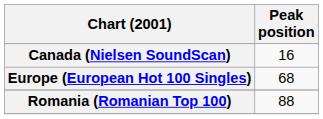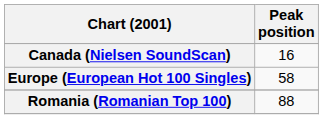Europe (European Hot 100 Singles) | Peak position: 68 -> 58
